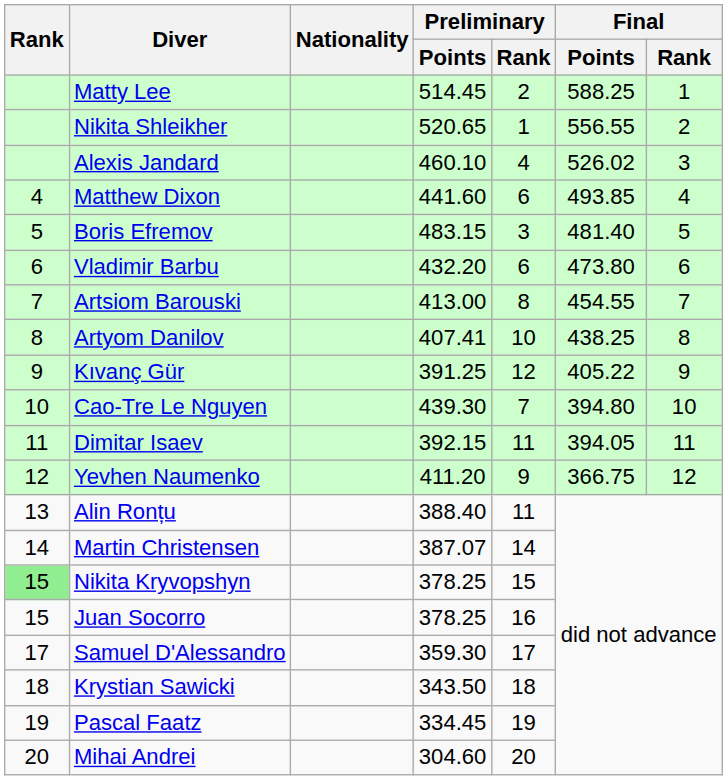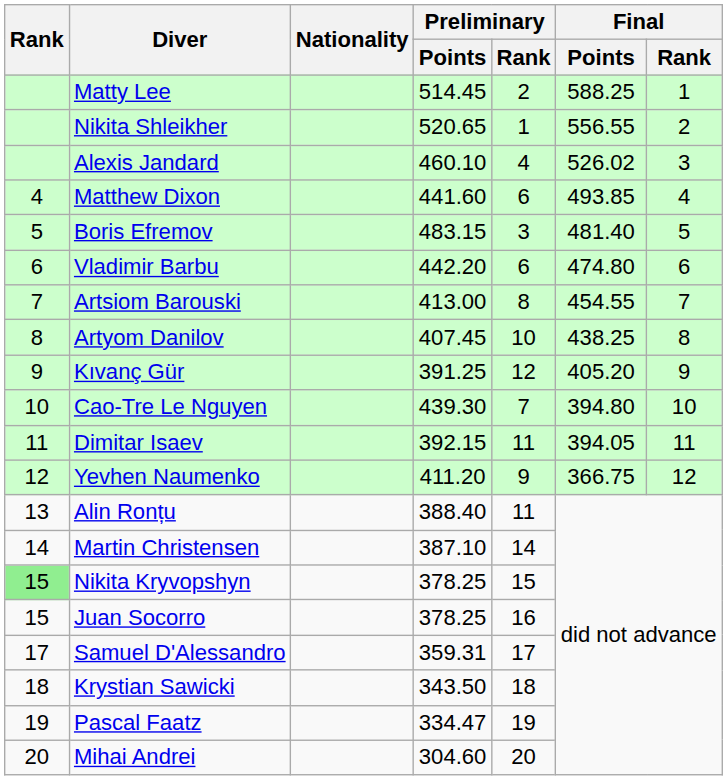Vladimir Barbu | Preliminary / Points: 432.20 -> 442.20
Vladimir Barbu | Final / Points: 473.80 -> 474.80
Artyom Danilov | Preliminary / Points: 407.41 -> 407.45
Kıvanç Gür | Final / Points: 405.22 -> 405.20
Martin Christensen | Preliminary / Points: 387.07 -> 387.10
Samuel D'Alessandro | Preliminary / Points: 359.30 -> 359.31
Pascal Faatz | Preliminary / Points: 334.45 -> 334.47
